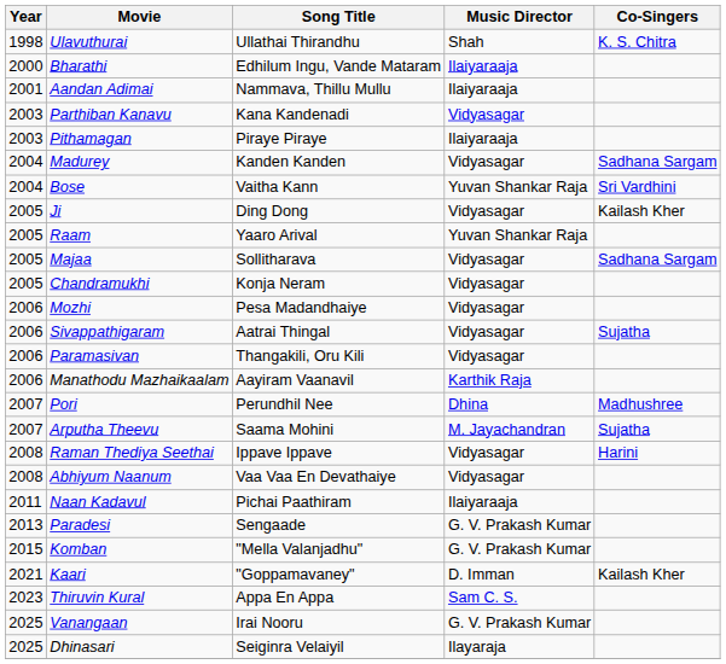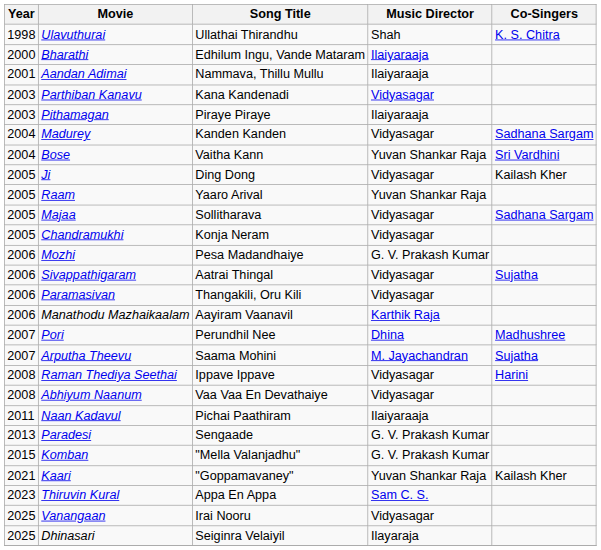Mozhi | Music Director: Vidyasagar -> G. V. Prakash Kumar
Kaari | Music Director: D. Imman -> Yuvan Shankar Raja
Vanangaan | Music Director: G. V. Prakash Kumar -> Vidyasagar
